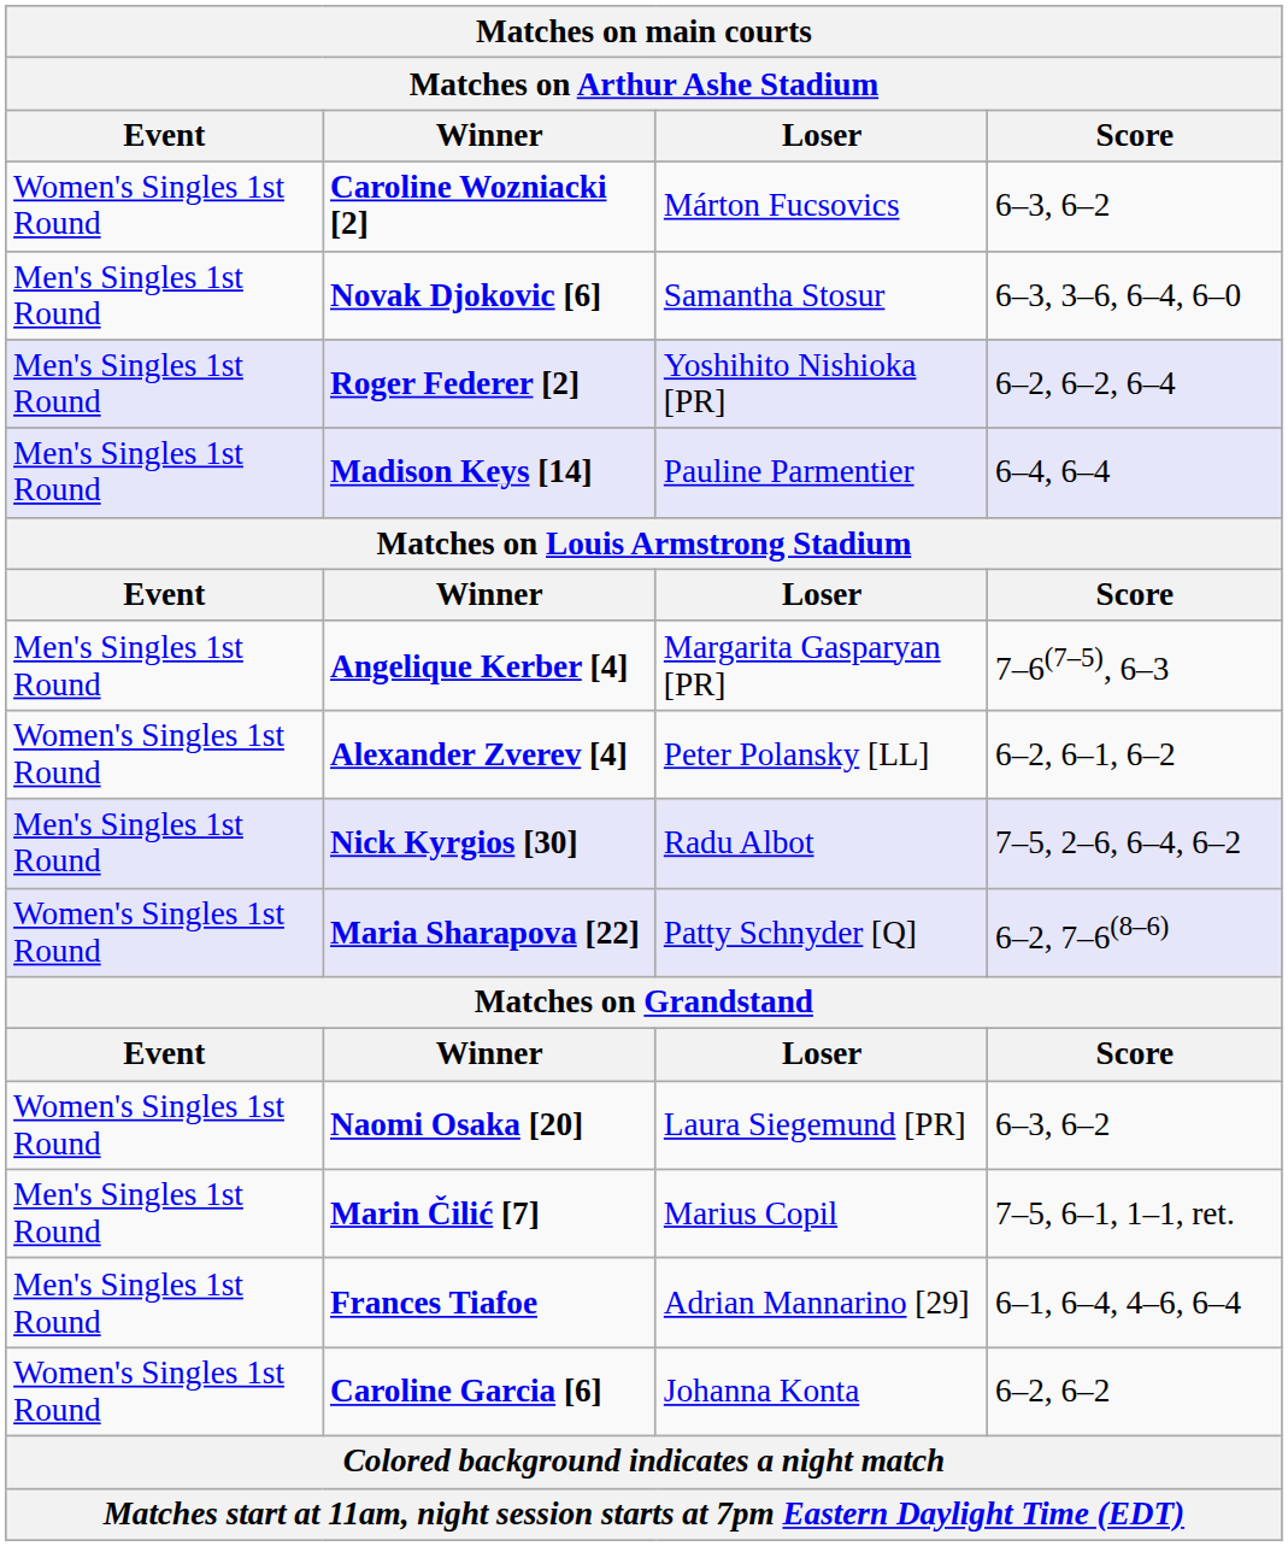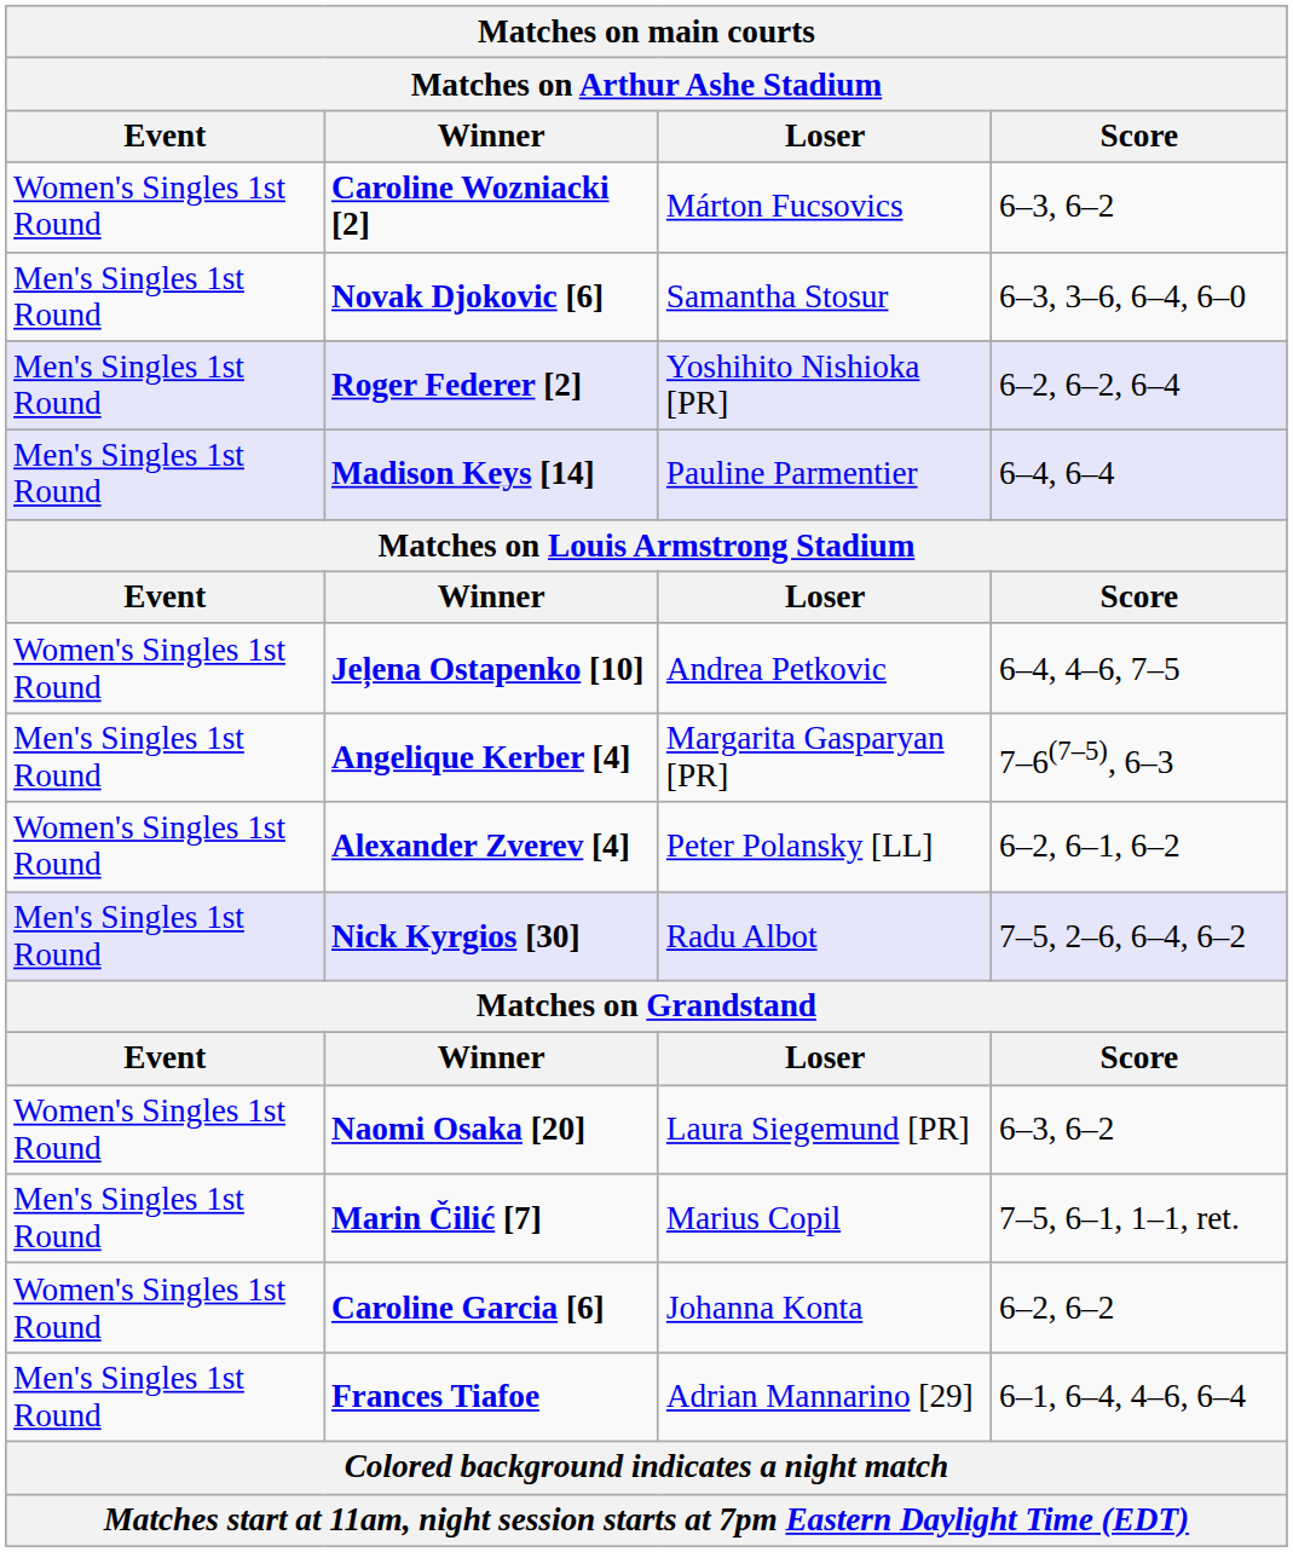+ row: Women's Singles 1st Round | Jeļena Ostapenko [10] | Andrea Petkovic | 6–4, 4–6, 7–5
- row: Women's Singles 1st Round | Maria Sharapova [22] | Patty Schnyder [Q] | 6–2, 7–6(8–6)
rows swapped: Caroline Garcia [6] <-> Frances Tiafoe
